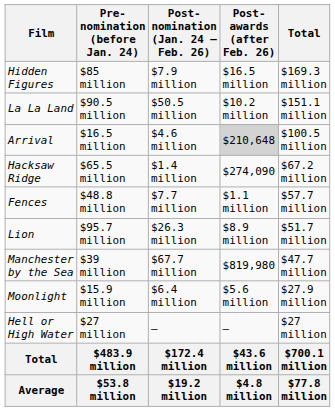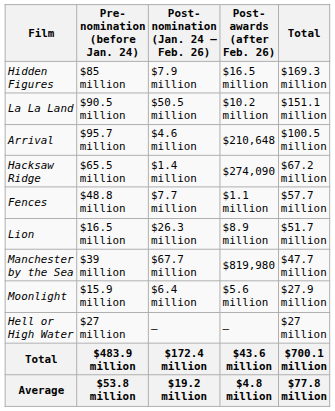Arrival | Pre-nomination (before Jan. 24): $16.5 million -> $95.7 million
Arrival | Post-awards (after Feb. 26): lightgrey background -> no background
Lion | Pre-nomination (before Jan. 24): $95.7 million -> $16.5 million
